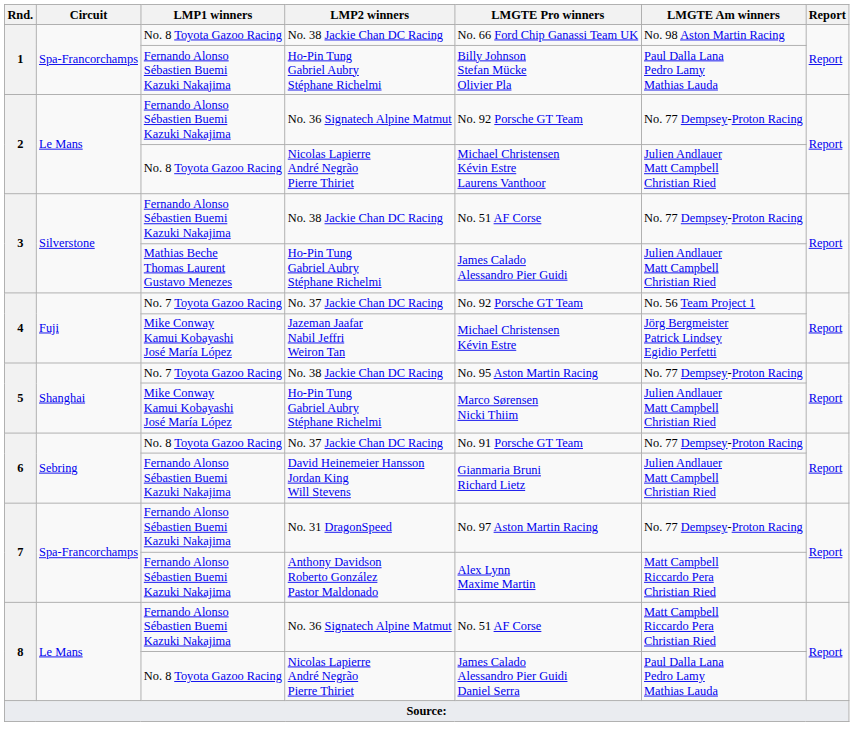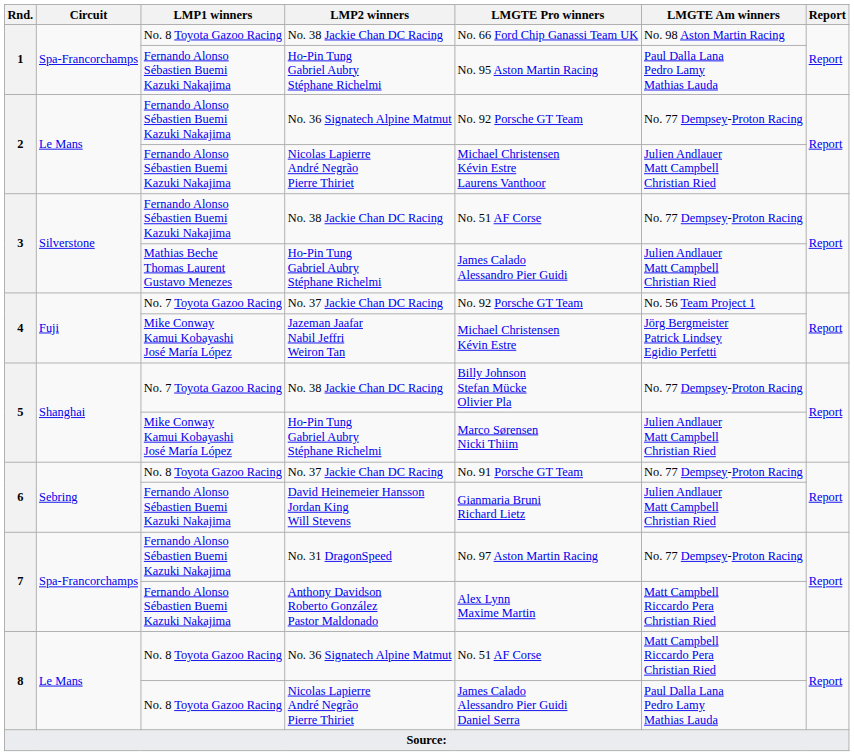1 / Ho-Pin Tung Gabriel Aubry Stéphane Richelmi | LMGTE Pro winners: Billy Johnson Stefan Mücke Olivier Pla -> No. 95 Aston Martin Racing
2 / Nicolas Lapierre André Negrão Pierre Thiriet | LMP1 winners: No. 8 Toyota Gazoo Racing -> Fernando Alonso Sébastien Buemi Kazuki Nakajima
5 / No. 38 Jackie Chan DC Racing | LMGTE Pro winners: No. 95 Aston Martin Racing -> Billy Johnson Stefan Mücke Olivier Pla
8 / No. 36 Signatech Alpine Matmut | LMP1 winners: Fernando Alonso Sébastien Buemi Kazuki Nakajima -> No. 8 Toyota Gazoo Racing
